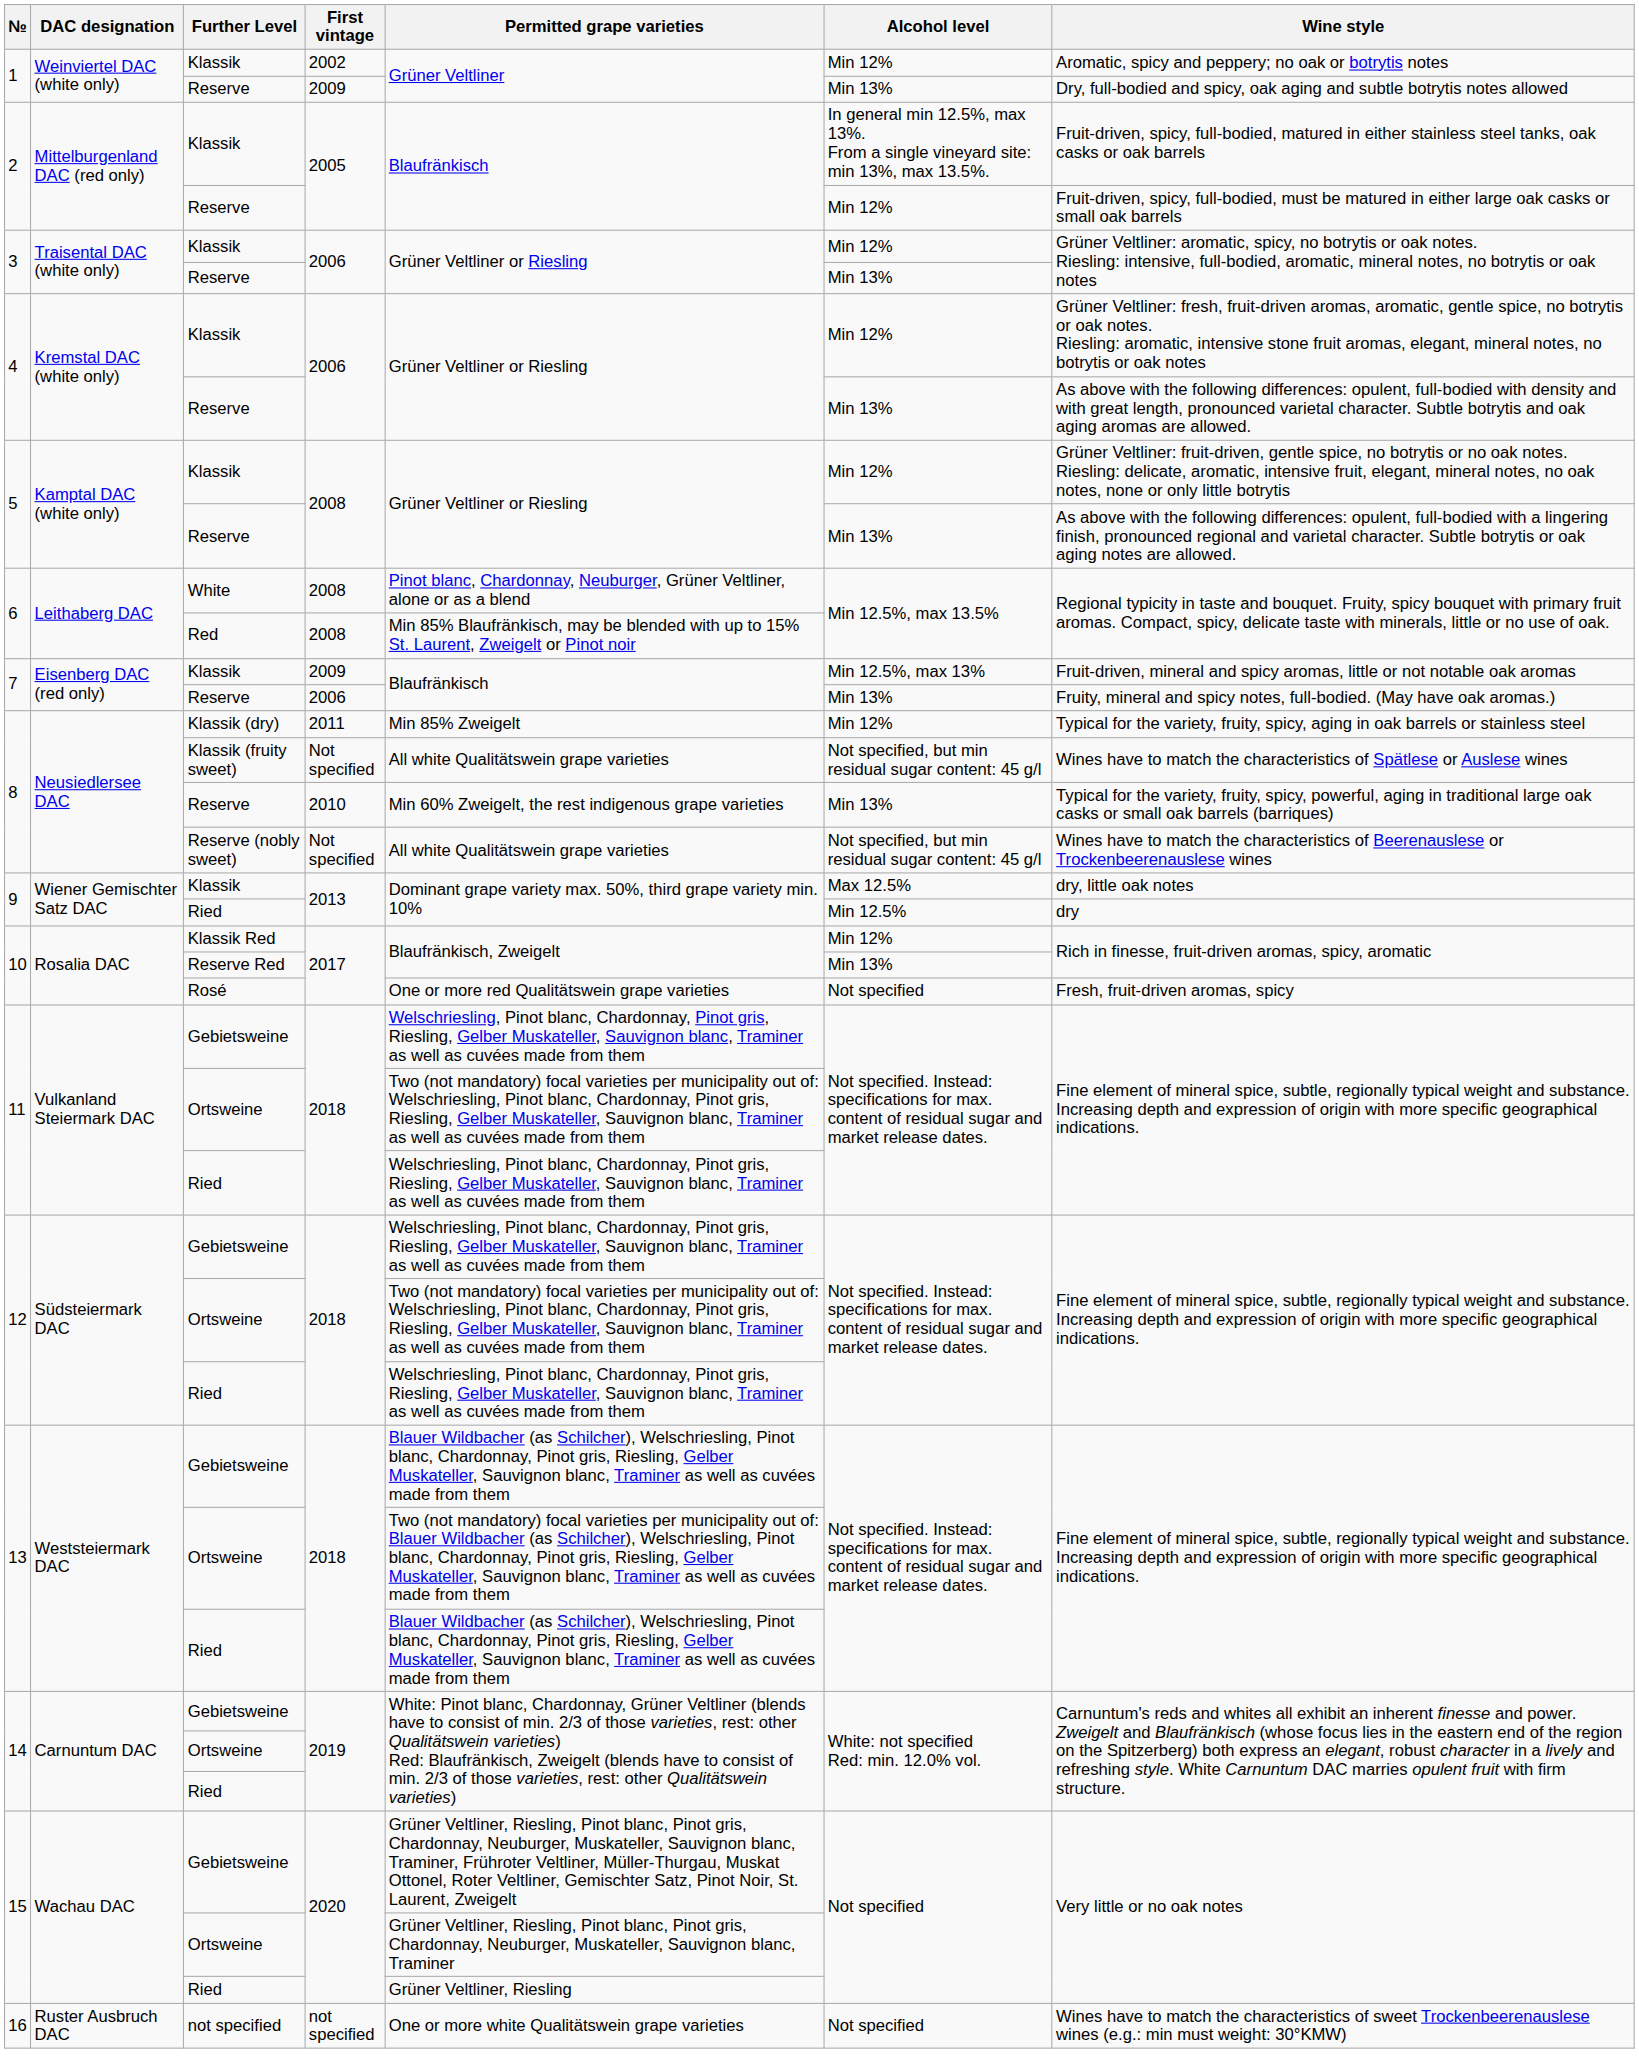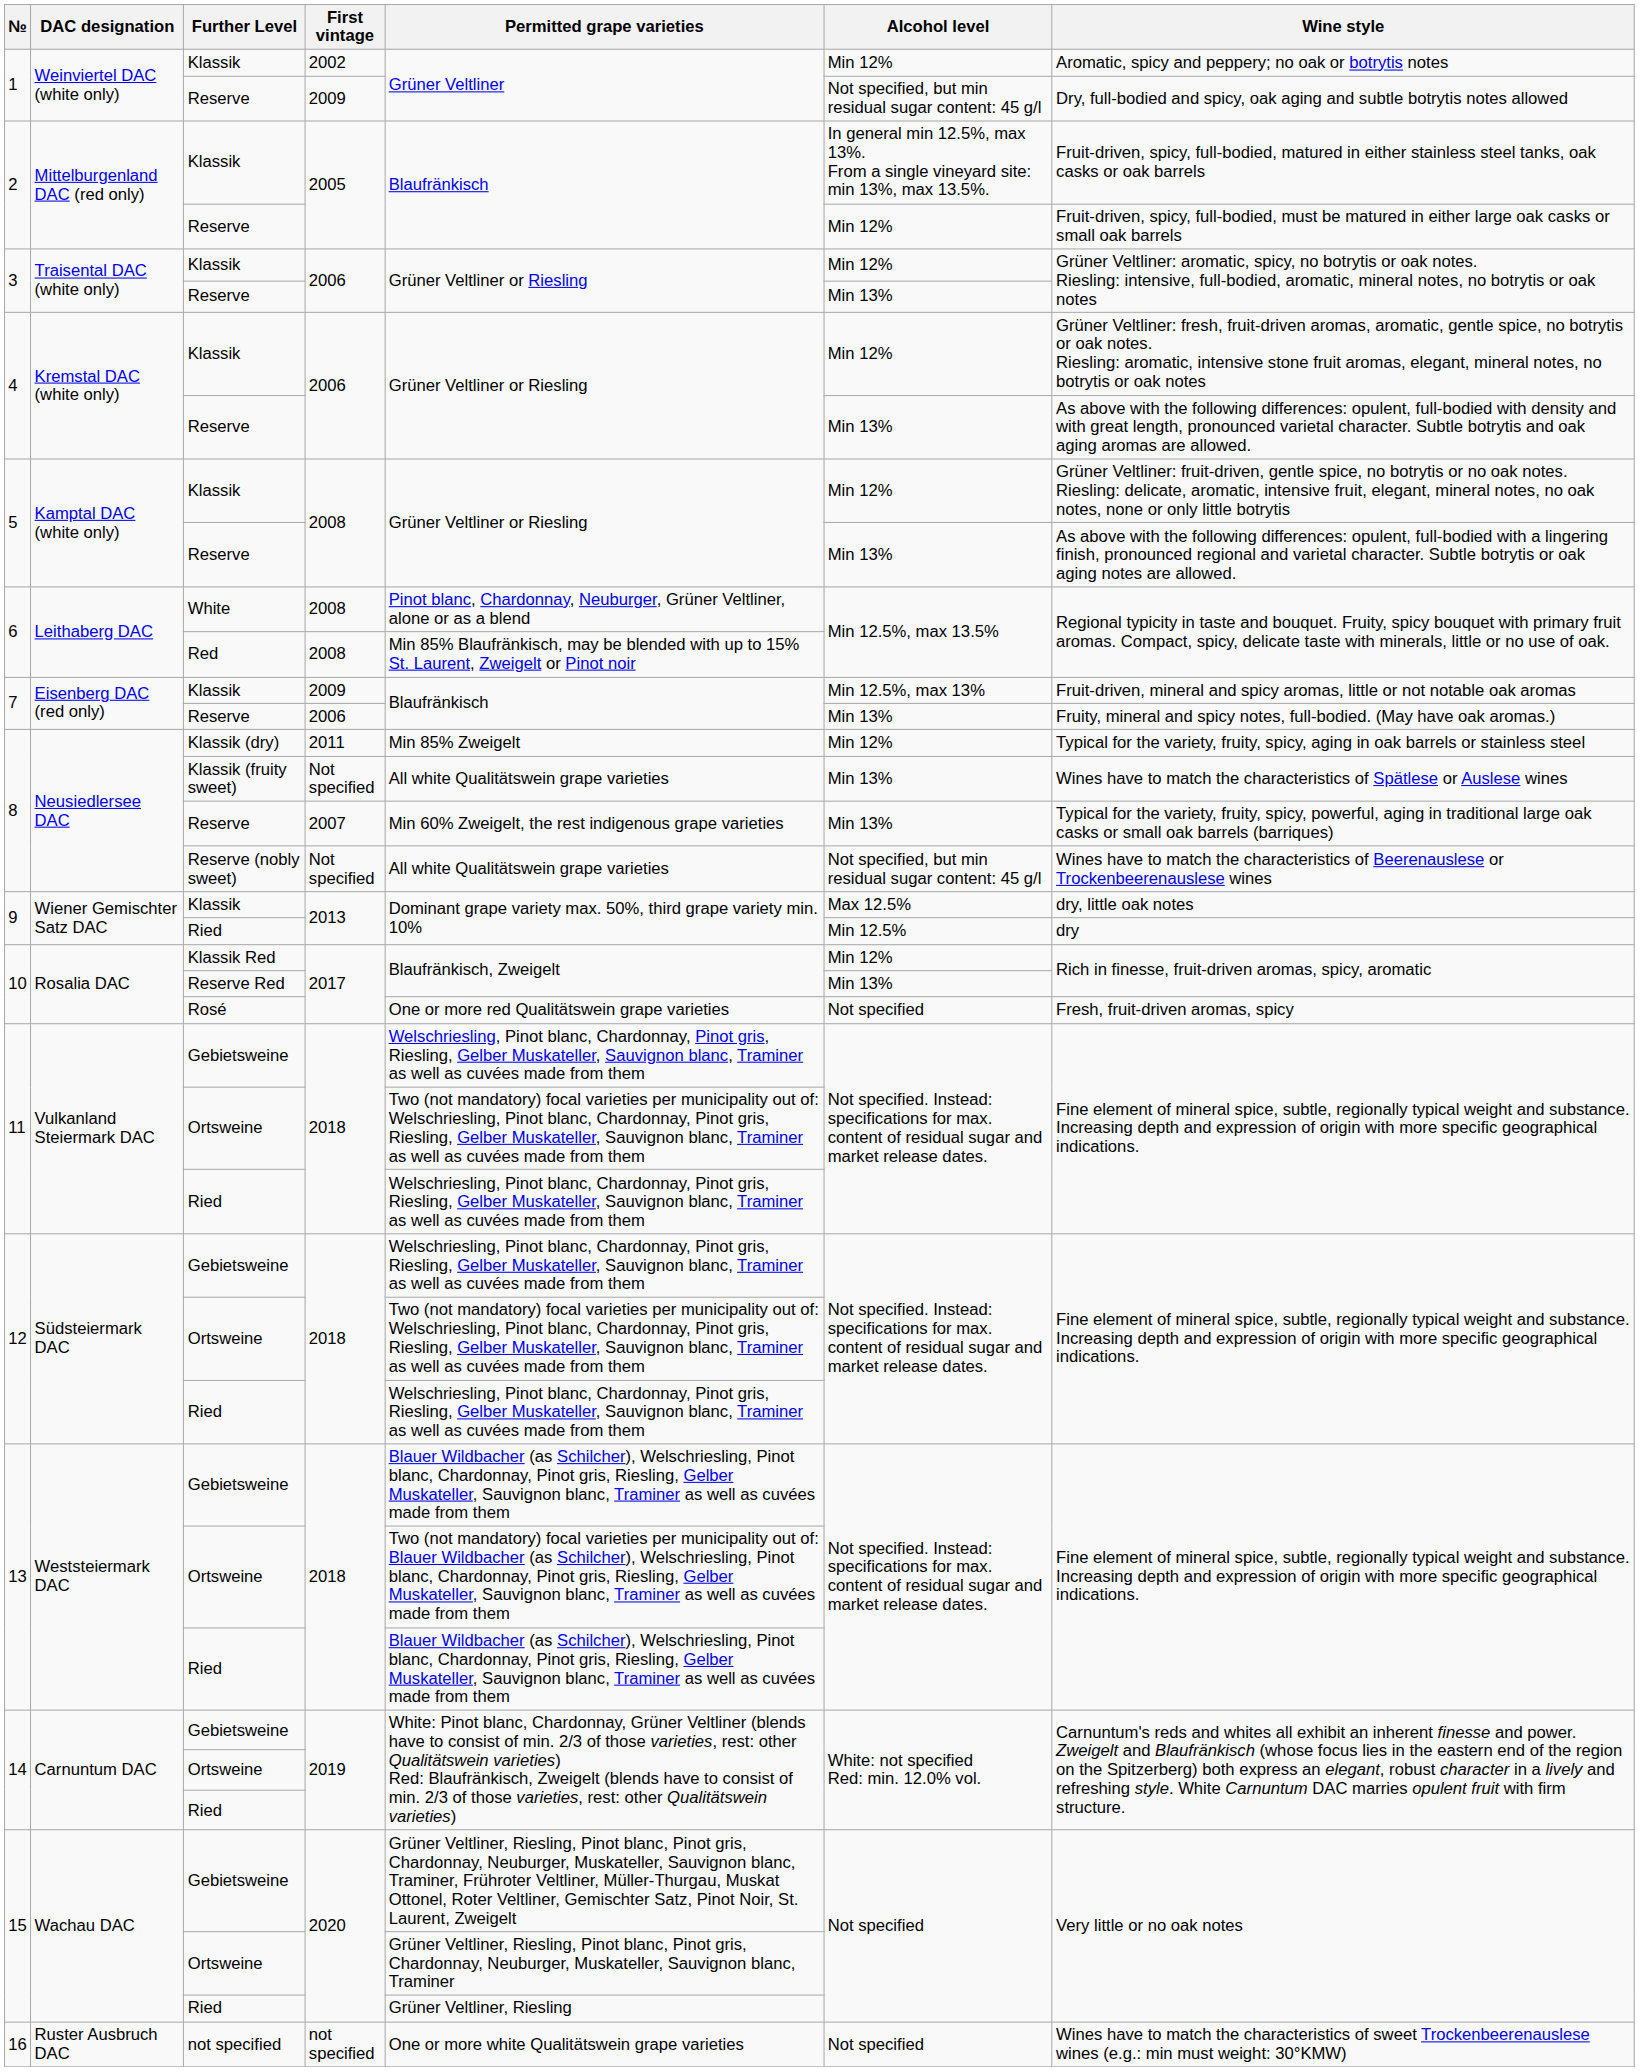1 / Reserve | Alcohol level: Min 13% -> Not specified, but min residual sugar content: 45 g/l
8 / Klassik (fruity sweet) | Alcohol level: Not specified, but min residual sugar content: 45 g/l -> Min 13%
8 / Reserve | First vintage: 2010 -> 2007
